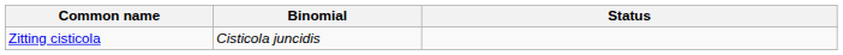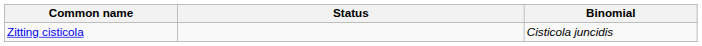columns swapped: Binomial <-> Status
